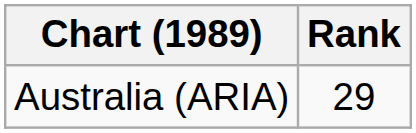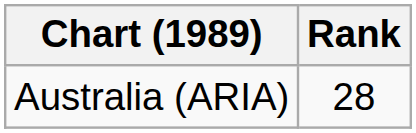Australia (ARIA) | Rank: 29 -> 28
